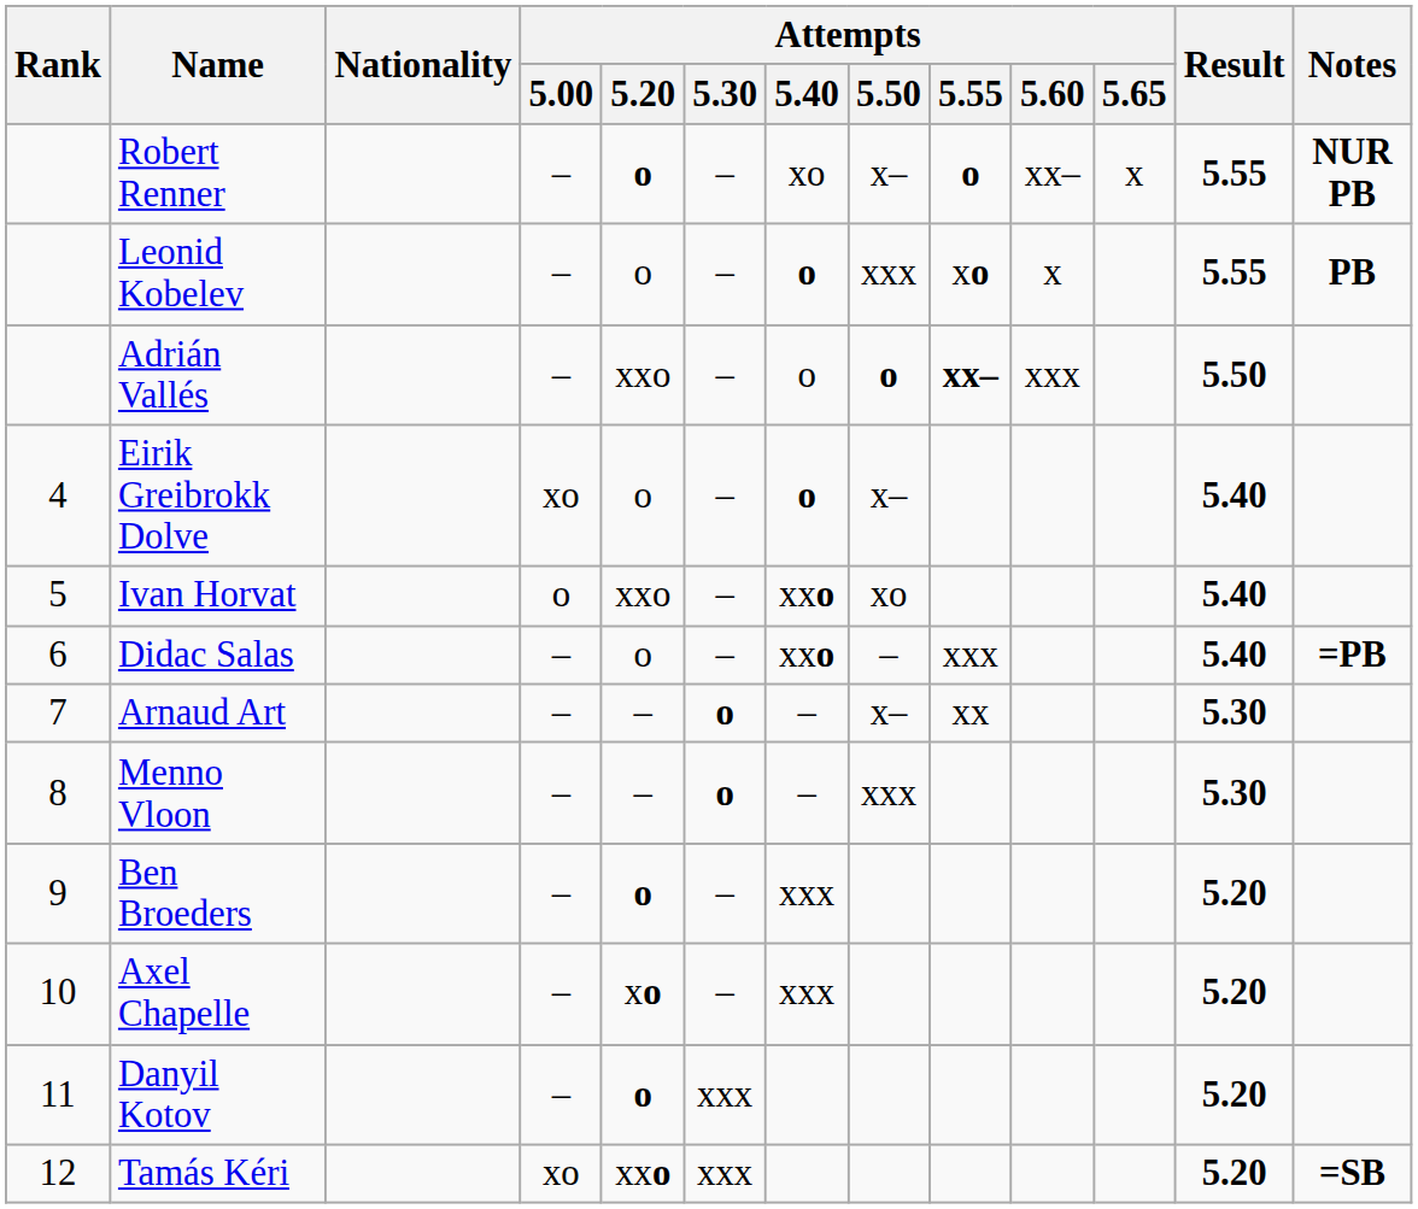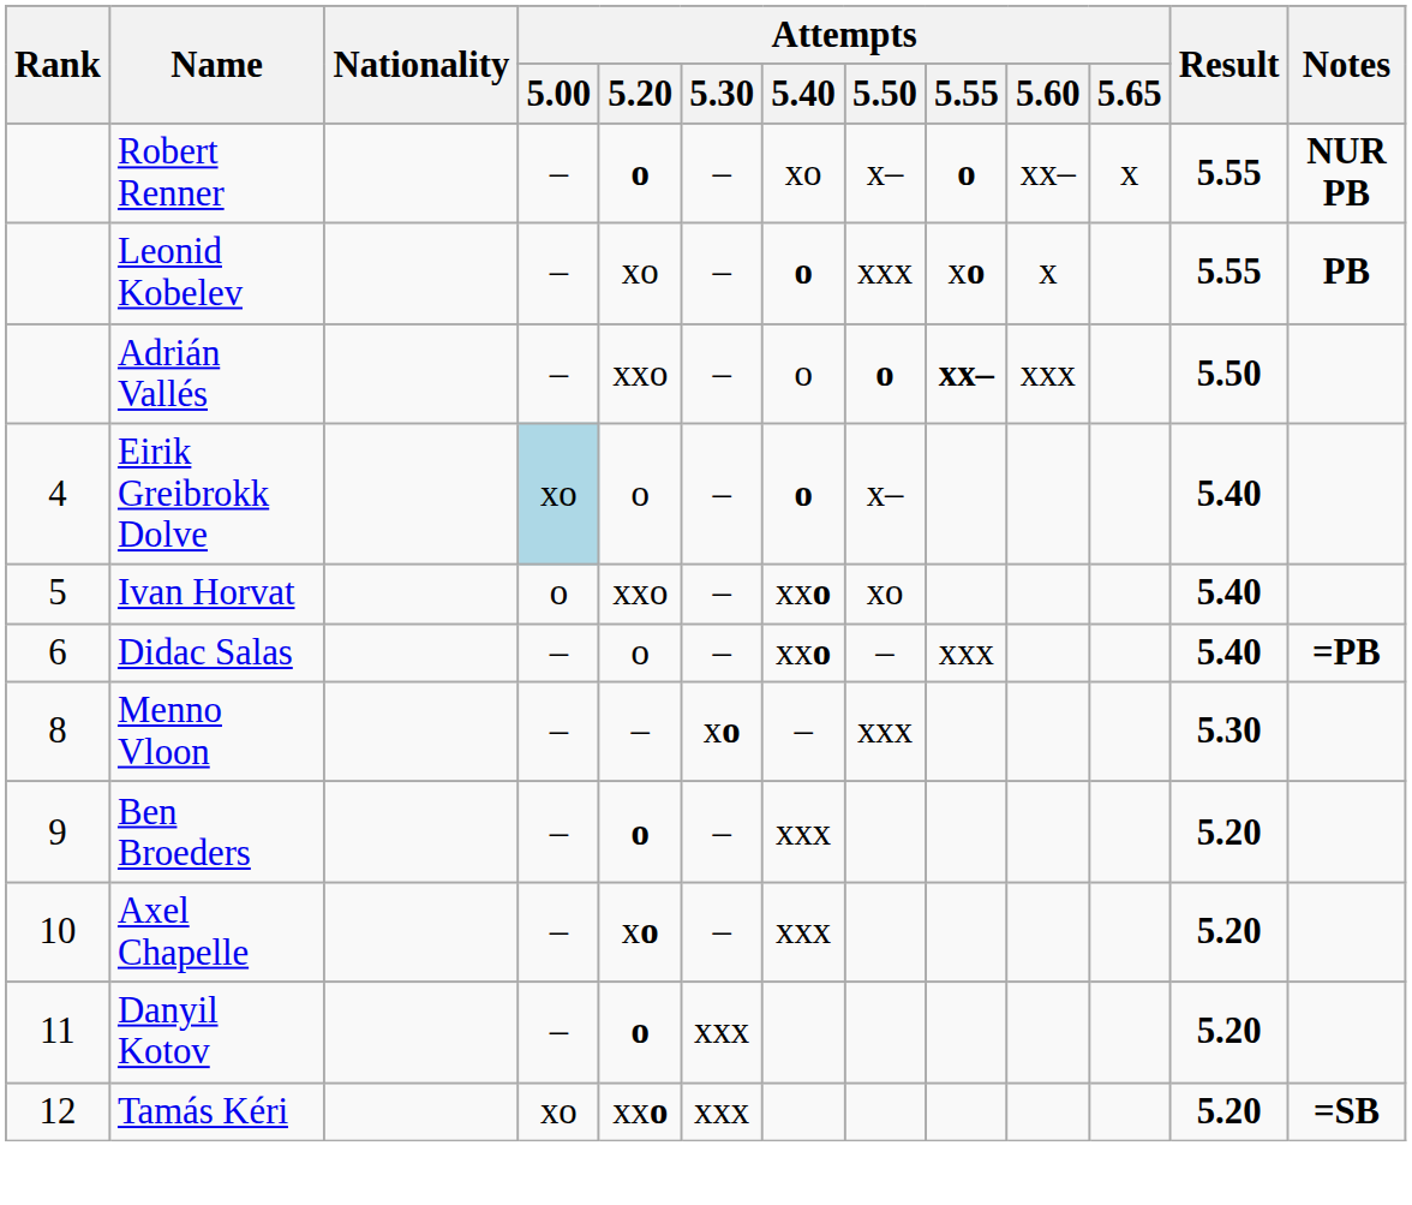Leonid Kobelev | Attempts / 5.20: o -> xo
Eirik Greibrokk Dolve | Attempts / 5.00: no background -> lightblue background
- row: 7 | Arnaud Art | – | – | o | – | x– | xx | 5.30
Menno Vloon | Attempts / 5.30: o -> xo
